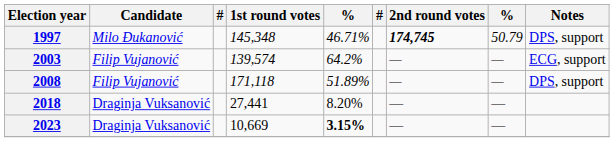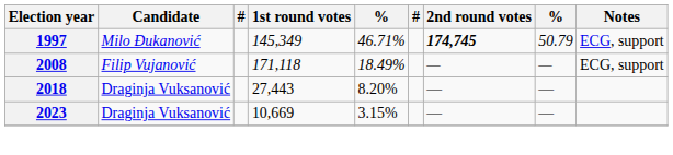1997 | 1st round votes: 145,348 -> 145,349
1997 | Notes: DPS, support -> ECG, support
- row: 2003 | Filip Vujanović | 139,574 | 64.2% | — | — | ECG, support
2008 | column 5: 51.89% -> 18.49%
2008 | Notes: DPS, support -> ECG, support
2018 | 1st round votes: 27,441 -> 27,443
2023 | column 5: bold -> normal
